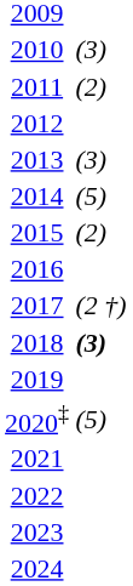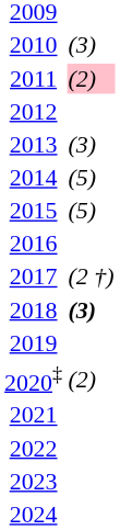2011 | column 2: no background -> pink background
2015 | column 2: (2) -> (5)
2020‡ | column 2: (5) -> (2)
